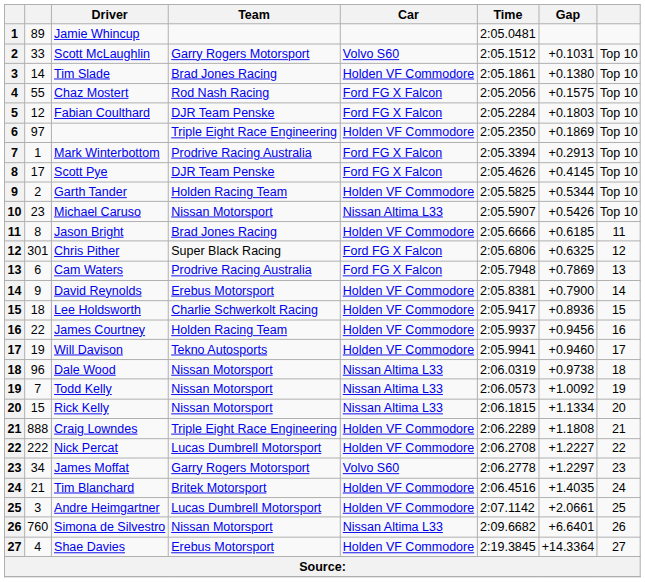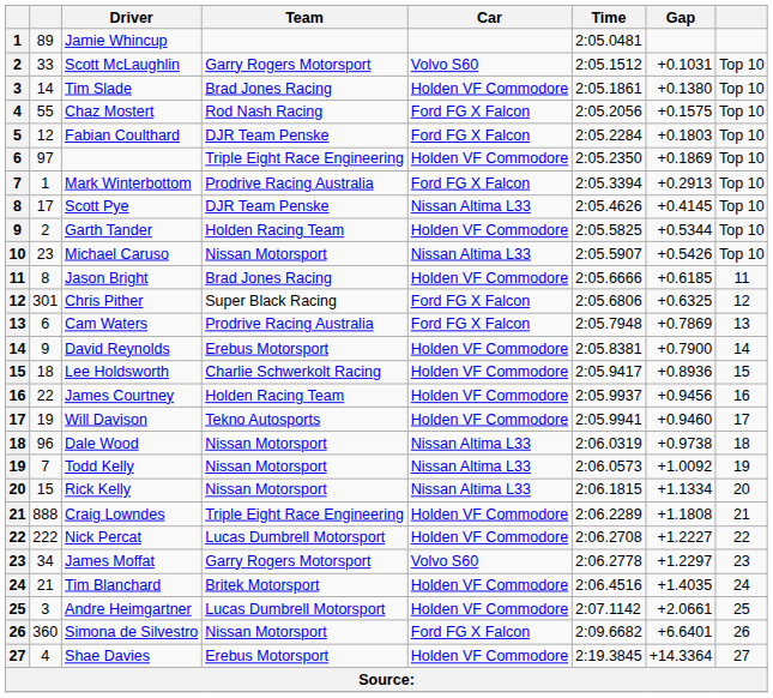Scott Pye | Car: Ford FG X Falcon -> Nissan Altima L33
Simona de Silvestro | column 2: 760 -> 360
Simona de Silvestro | Car: Nissan Altima L33 -> Ford FG X Falcon
